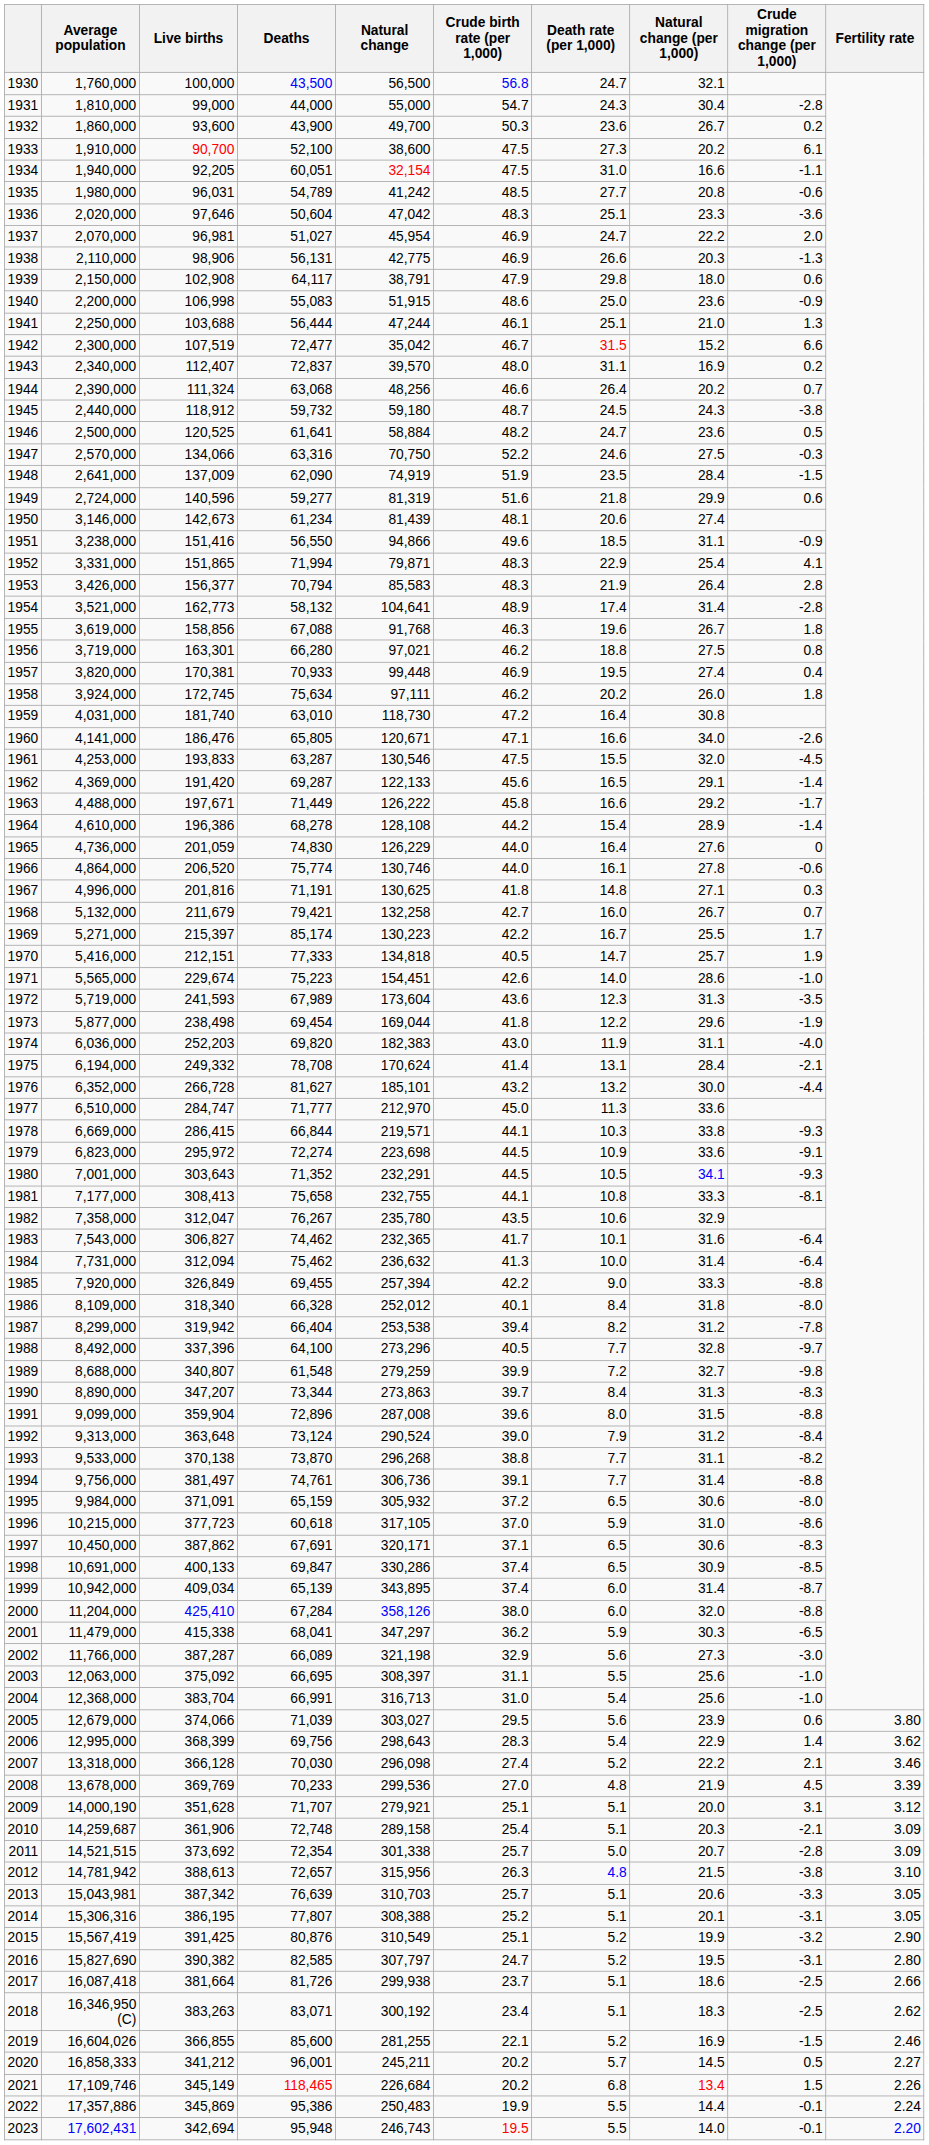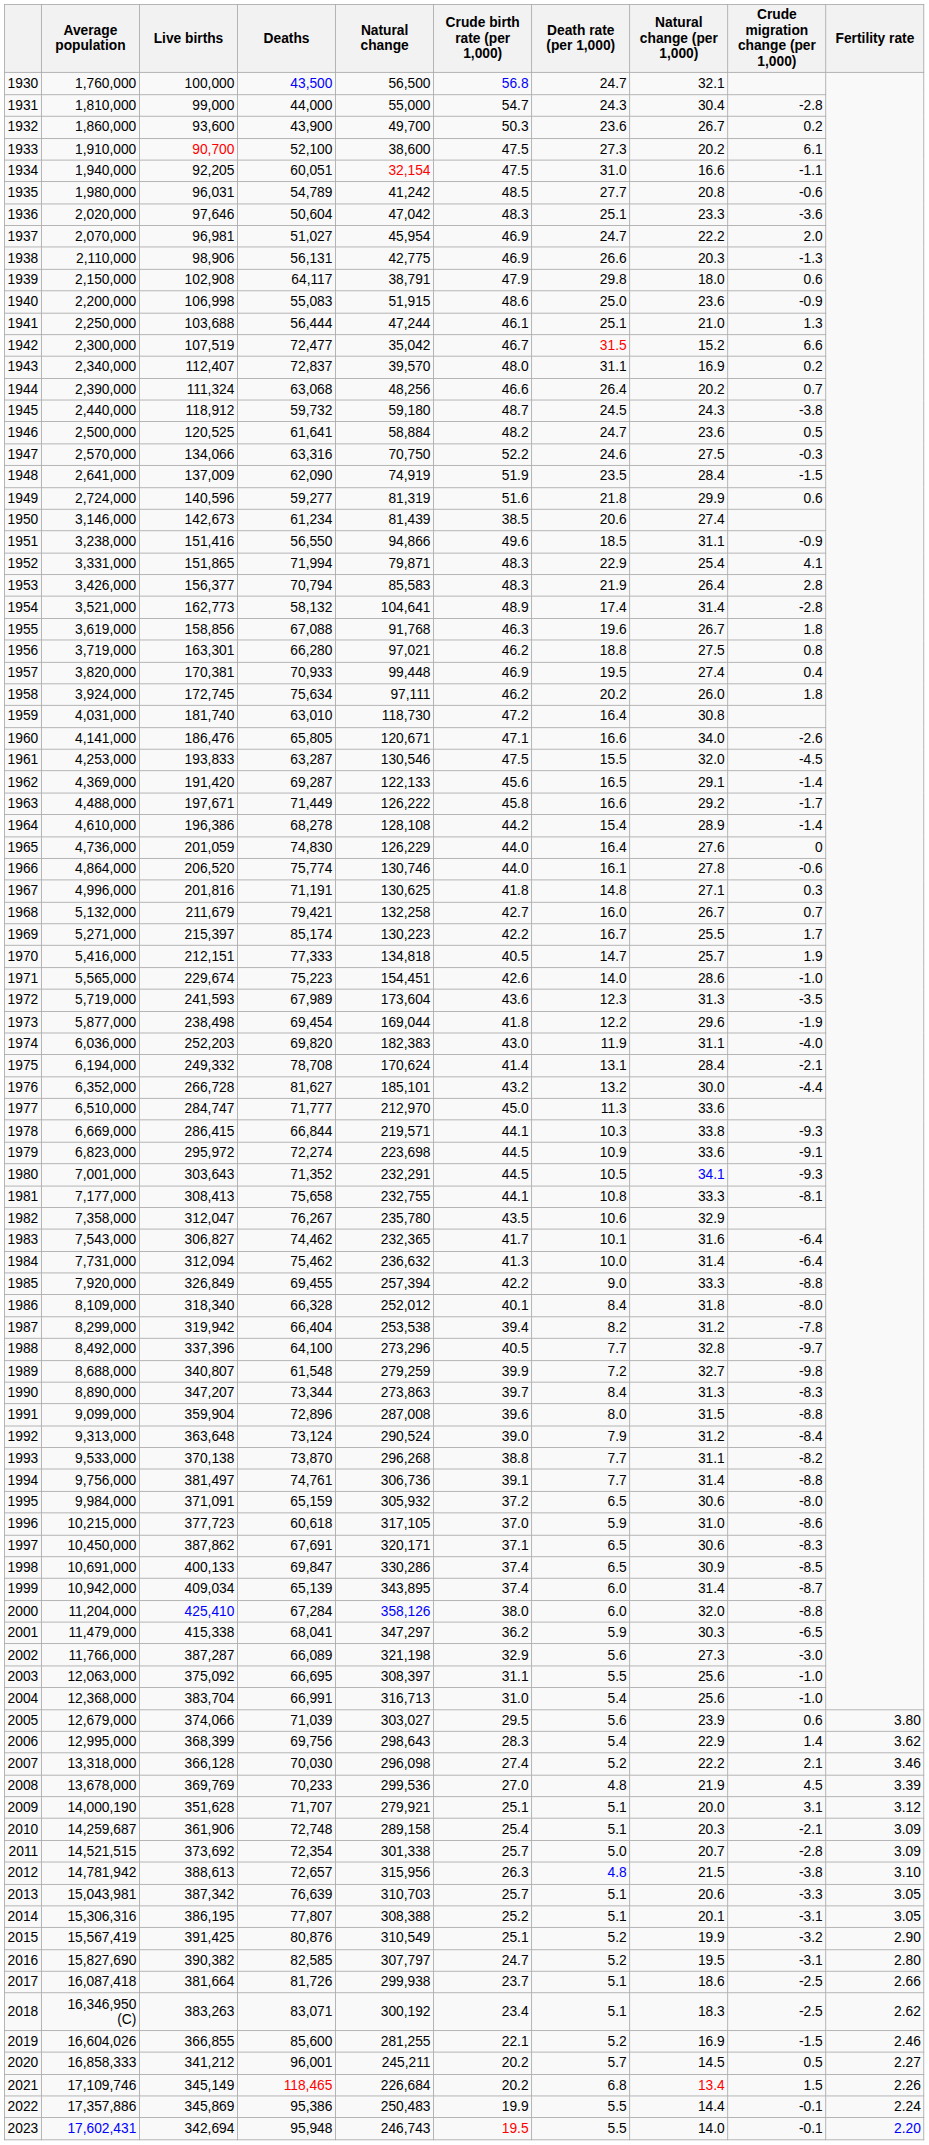1950 | Crude birth rate (per 1,000): 48.1 -> 38.5
